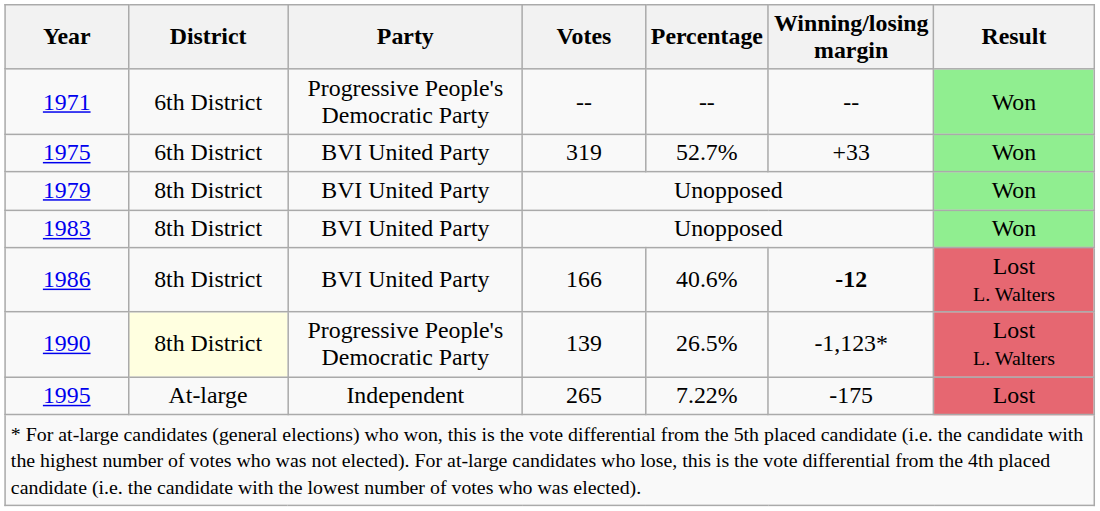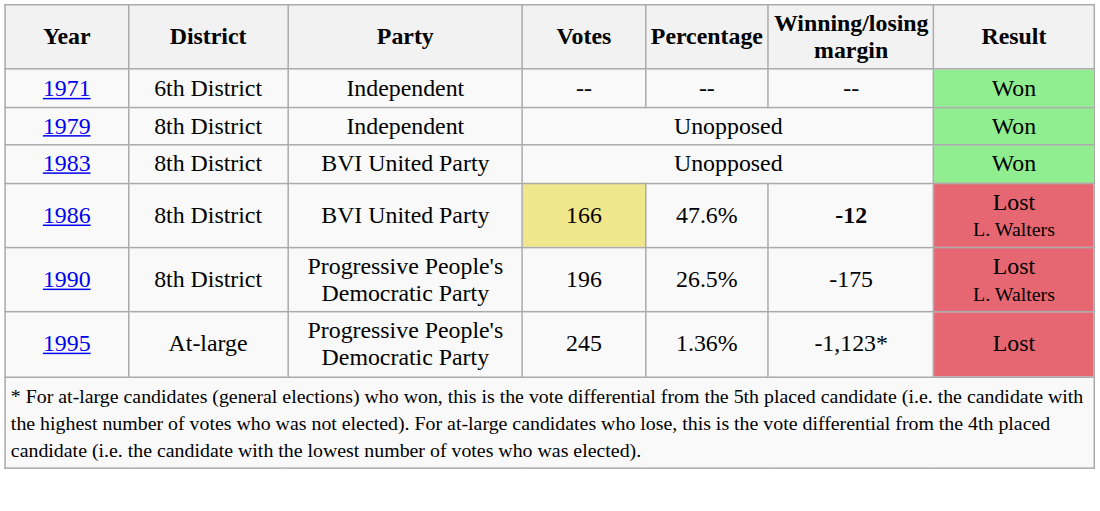1971 | Party: Progressive People's Democratic Party -> Independent
- row: 1975 | 6th District | BVI United Party | 319 | 52.7% | +33 | Won
1979 | Party: BVI United Party -> Independent
1986 | Votes: no background -> khaki background
1986 | Percentage: 40.6% -> 47.6%
1990 | District: lightyellow background -> no background
1990 | Votes: 139 -> 196
1990 | Winning/losing margin: -1,123* -> -175
1995 | Party: Independent -> Progressive People's Democratic Party
1995 | Votes: 265 -> 245
1995 | Percentage: 7.22% -> 1.36%
1995 | Winning/losing margin: -175 -> -1,123*
